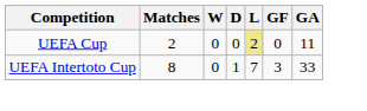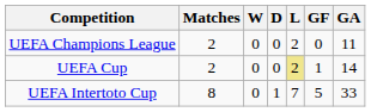+ row: UEFA Champions League | 2 | 0 | 0 | 2 | 0 | 11
UEFA Cup | GF: 0 -> 1
UEFA Cup | GA: 11 -> 14
UEFA Intertoto Cup | GF: 3 -> 5
